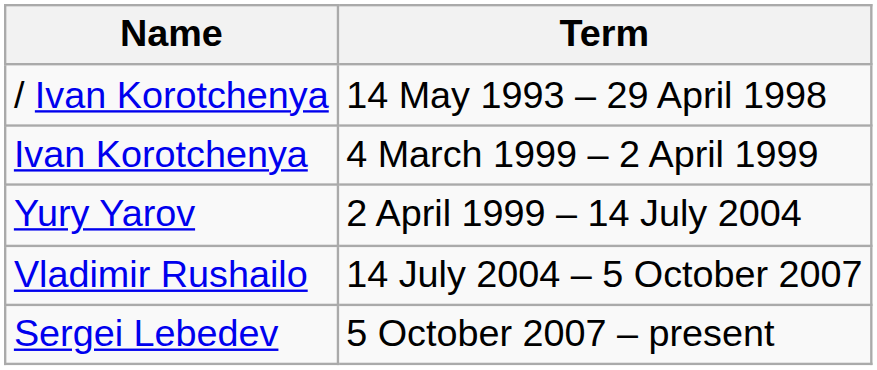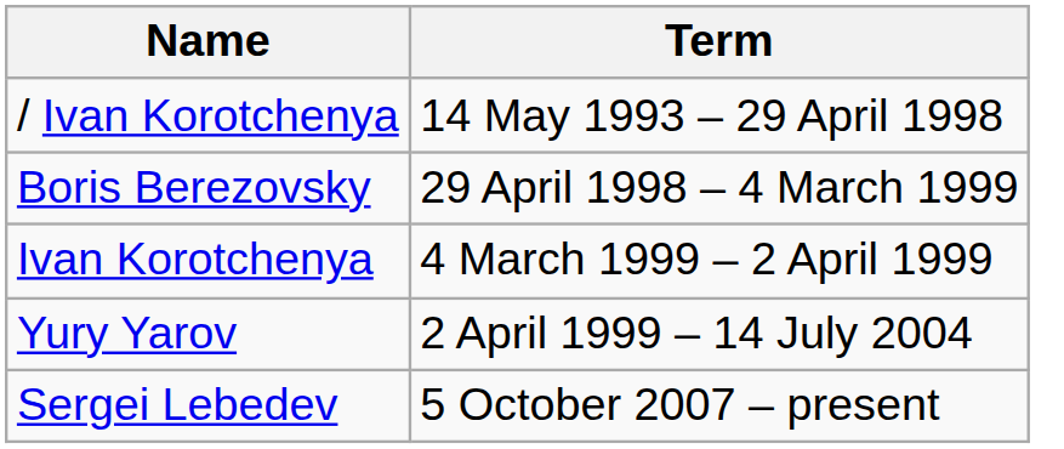+ row: Boris Berezovsky | 29 April 1998 – 4 March 1999
- row: Vladimir Rushailo | 14 July 2004 – 5 October 2007
